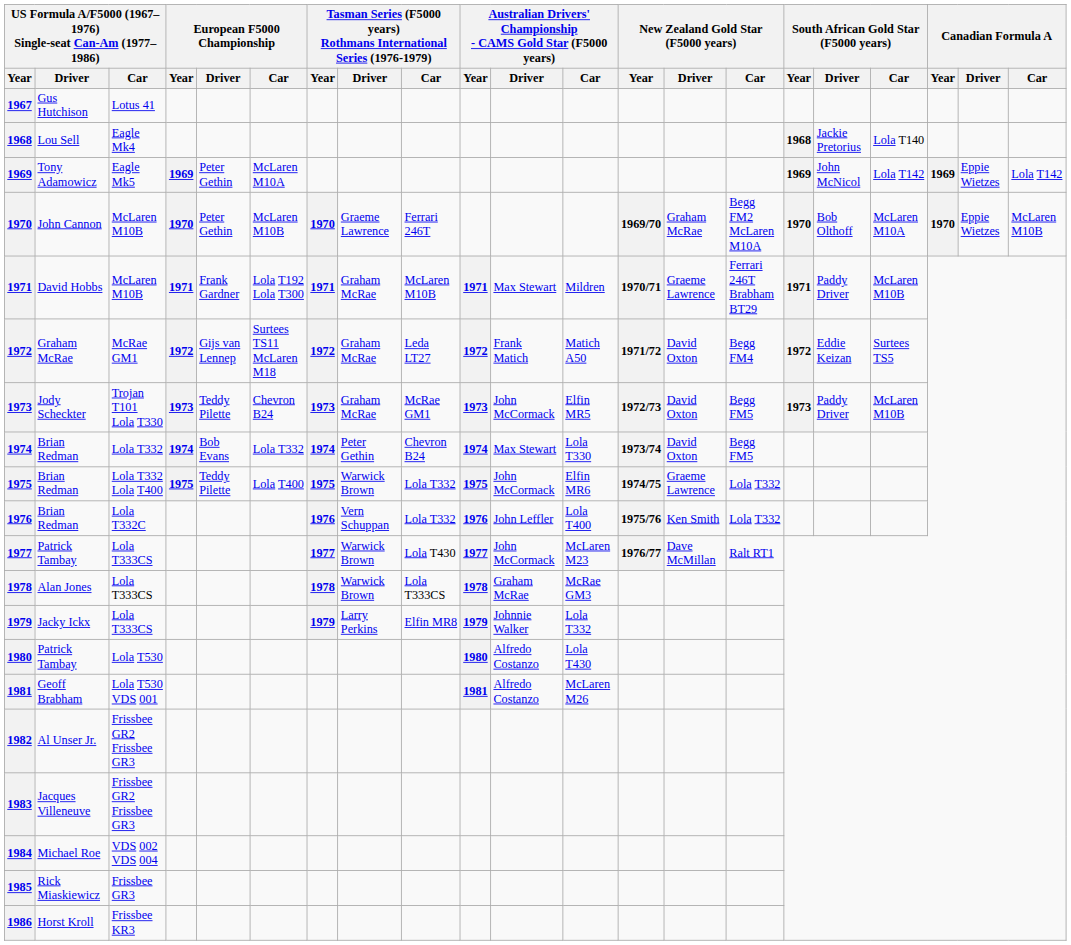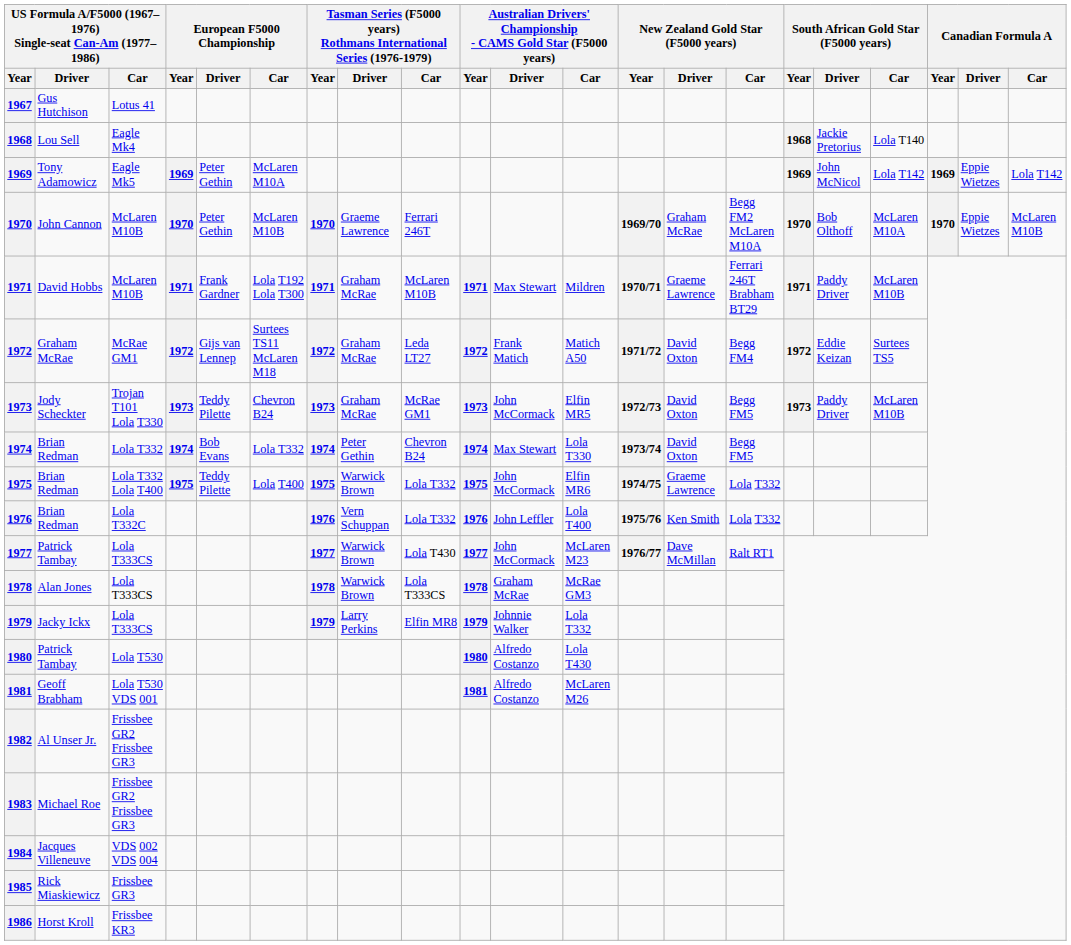1983 | column 2: Jacques Villeneuve -> Michael Roe
1984 | column 2: Michael Roe -> Jacques Villeneuve
